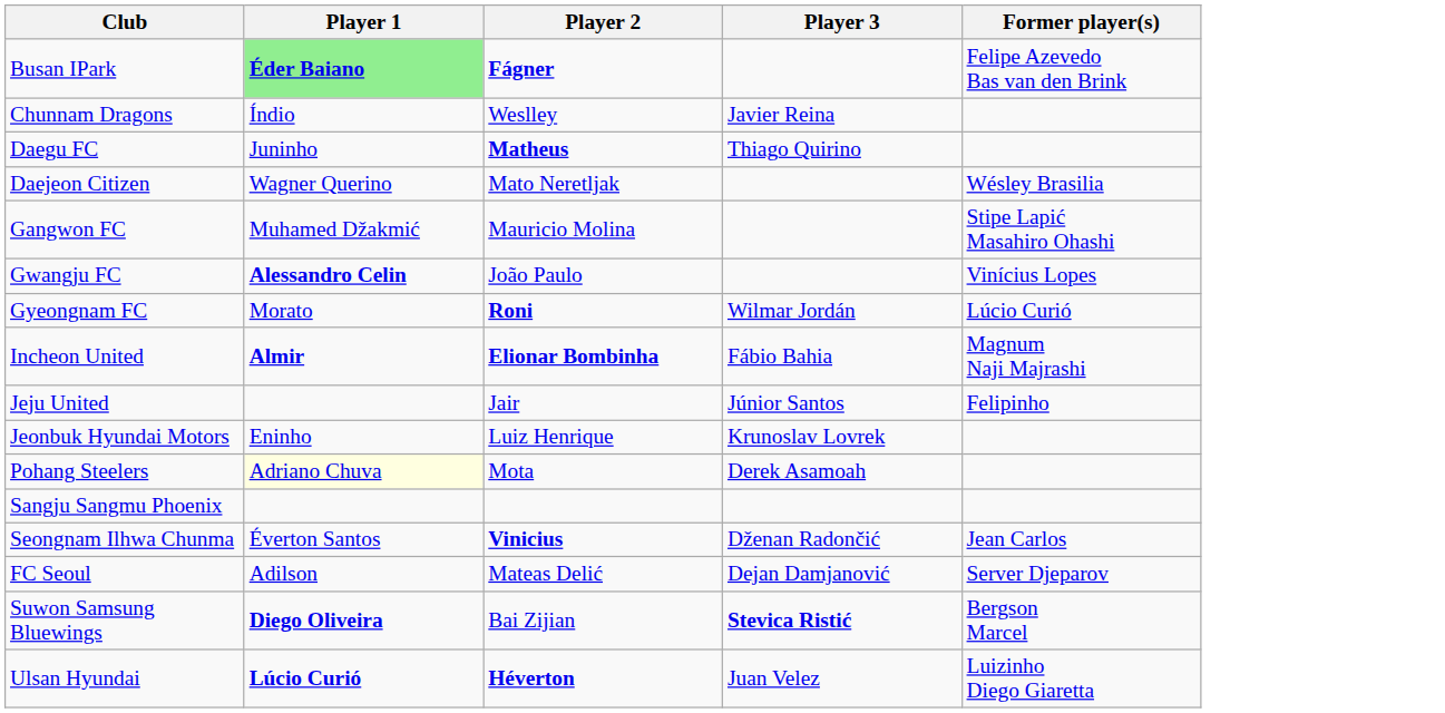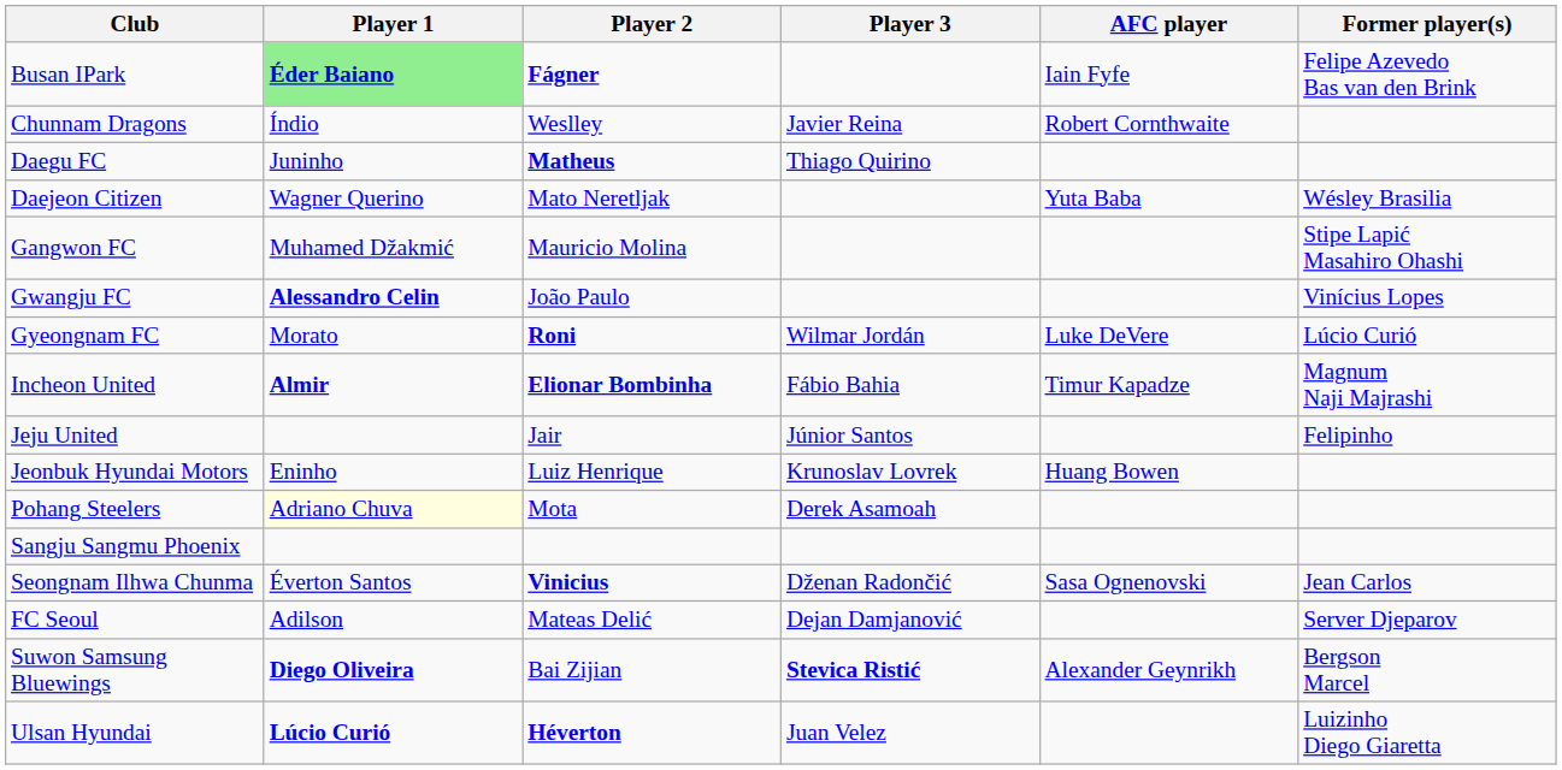+ column: AFC player | Iain Fyfe | Robert Cornthwaite | Yuta Baba | Luke DeVere | Timur Kapadze | Huang Bowen | Sasa Ognenovski | Alexander Geynrikh
